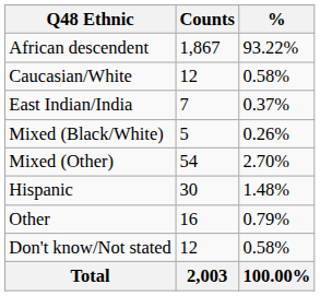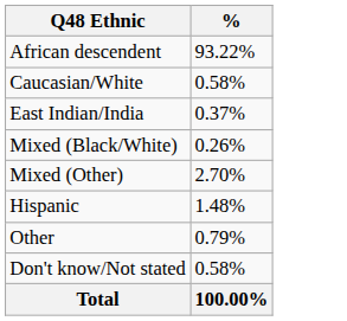- column: Counts | 1,867 | 12 | 7 | 5 | 54 | 30 | 16 | 12 | 2,003
